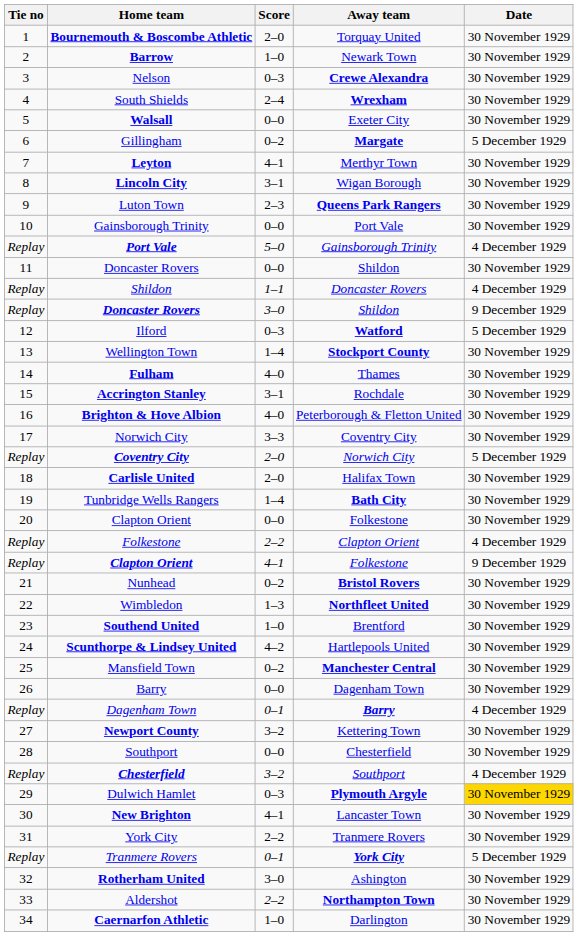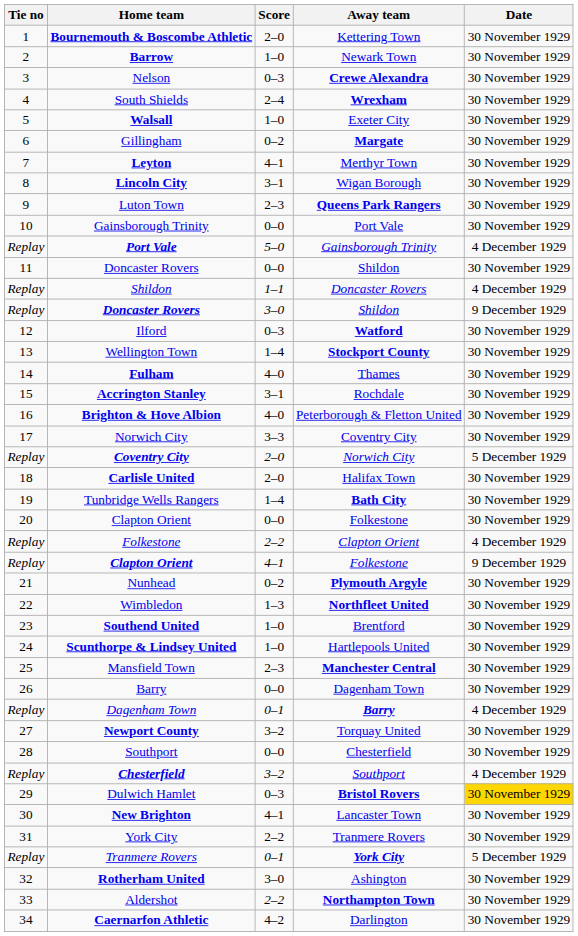Bournemouth & Boscombe Athletic | Away team: Torquay United -> Kettering Town
Walsall | Score: 0–0 -> 1–0
Gillingham | Date: 5 December 1929 -> 30 November 1929
Ilford | Date: 5 December 1929 -> 30 November 1929
Nunhead | Away team: Bristol Rovers -> Plymouth Argyle
Scunthorpe & Lindsey United | Score: 4–2 -> 1–0
Mansfield Town | Score: 0–2 -> 2–3
Newport County | Away team: Kettering Town -> Torquay United
Dulwich Hamlet | Away team: Plymouth Argyle -> Bristol Rovers
Caernarfon Athletic | Score: 1–0 -> 4–2
